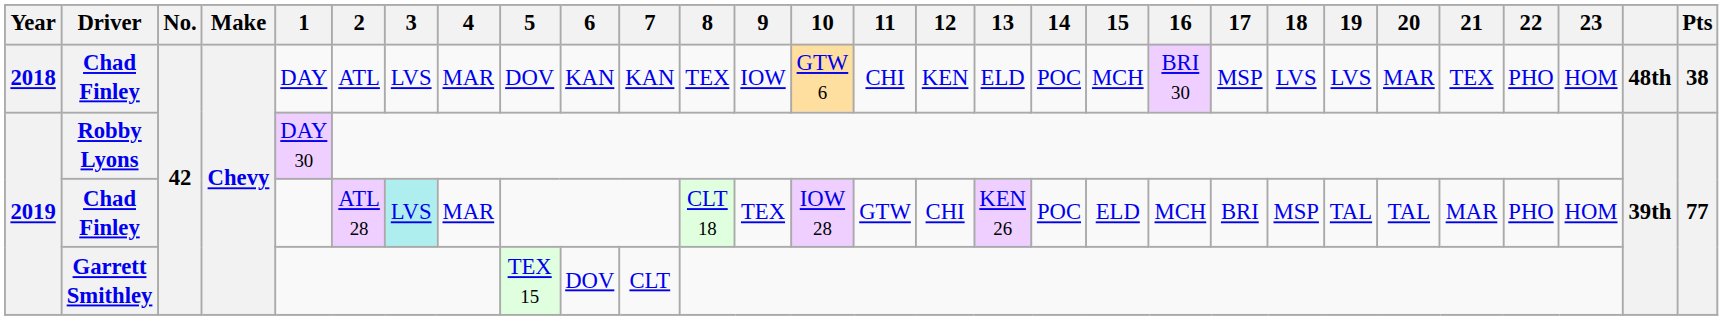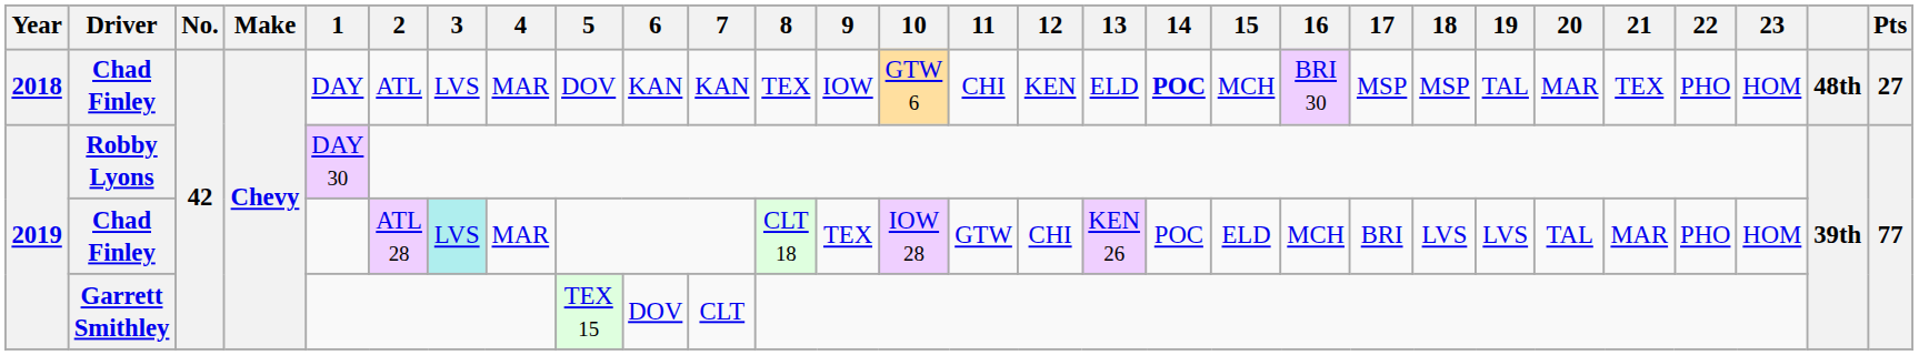2018 / Chad Finley | 14: normal -> bold
2018 / Chad Finley | 18: LVS -> MSP
2018 / Chad Finley | 19: LVS -> TAL
2018 / Chad Finley | Pts: 38 -> 27
2019 / Chad Finley | 18: MSP -> LVS
2019 / Chad Finley | 19: TAL -> LVS
